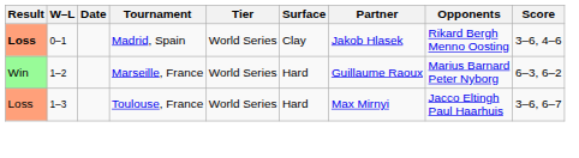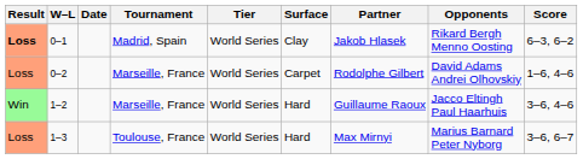0–1 | Score: 3–6, 4–6 -> 6–3, 6–2
+ row: Loss | 0–2 | Marseille, France | World Series | Carpet | Rodolphe Gilbert | David Adams Andrei Olhovskiy | 1–6, 4–6
1–2 | Opponents: Marius Barnard Peter Nyborg -> Jacco Eltingh Paul Haarhuis
1–2 | Score: 6–3, 6–2 -> 3–6, 4–6
1–3 | Opponents: Jacco Eltingh Paul Haarhuis -> Marius Barnard Peter Nyborg
